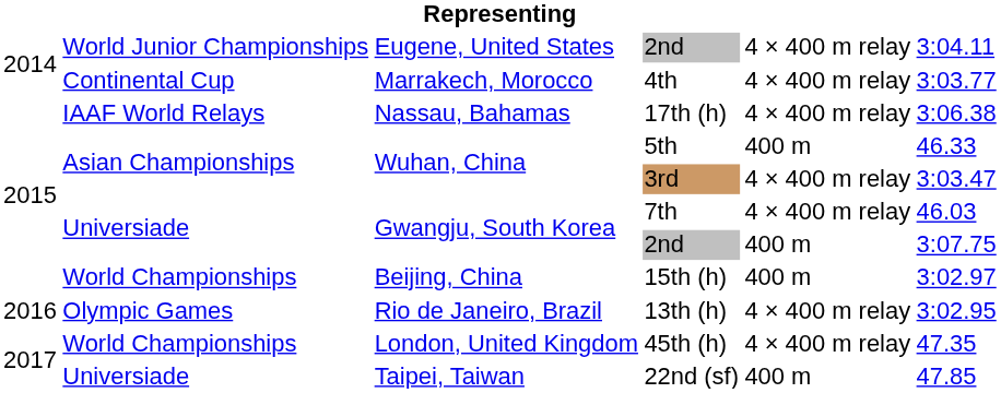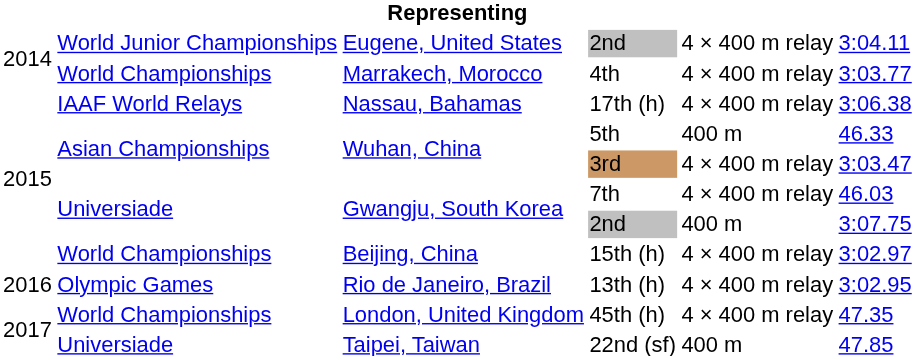4th | column 2: Continental Cup -> World Championships
15th (h) | column 5: 400 m -> 4 × 400 m relay
